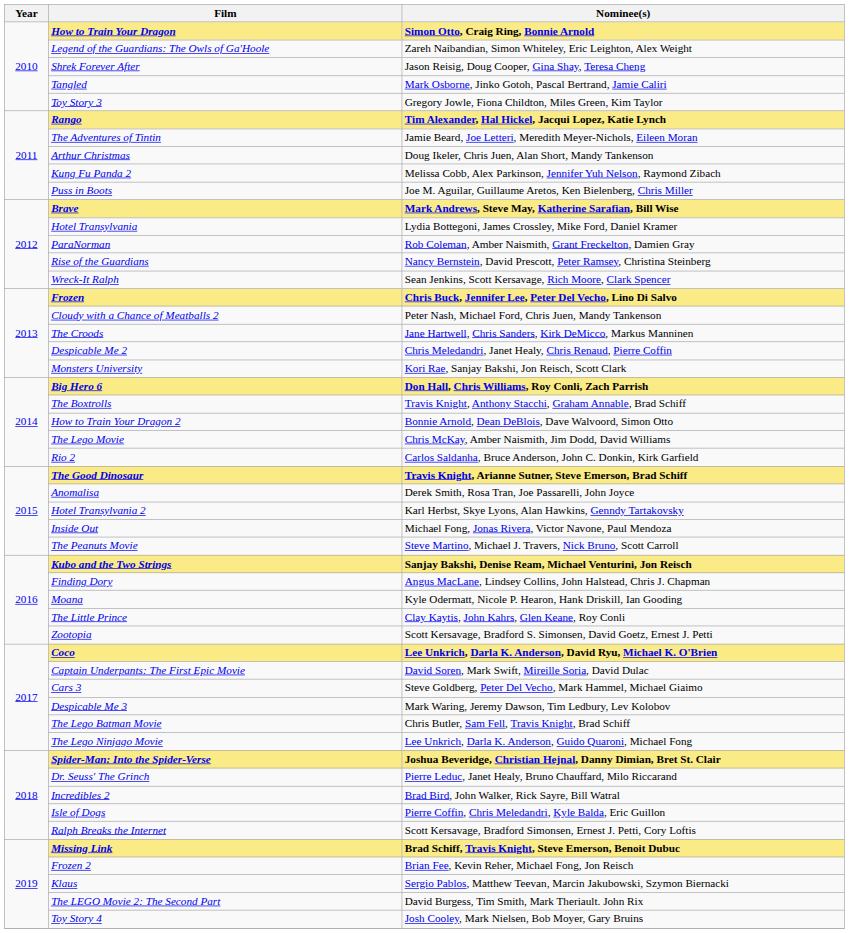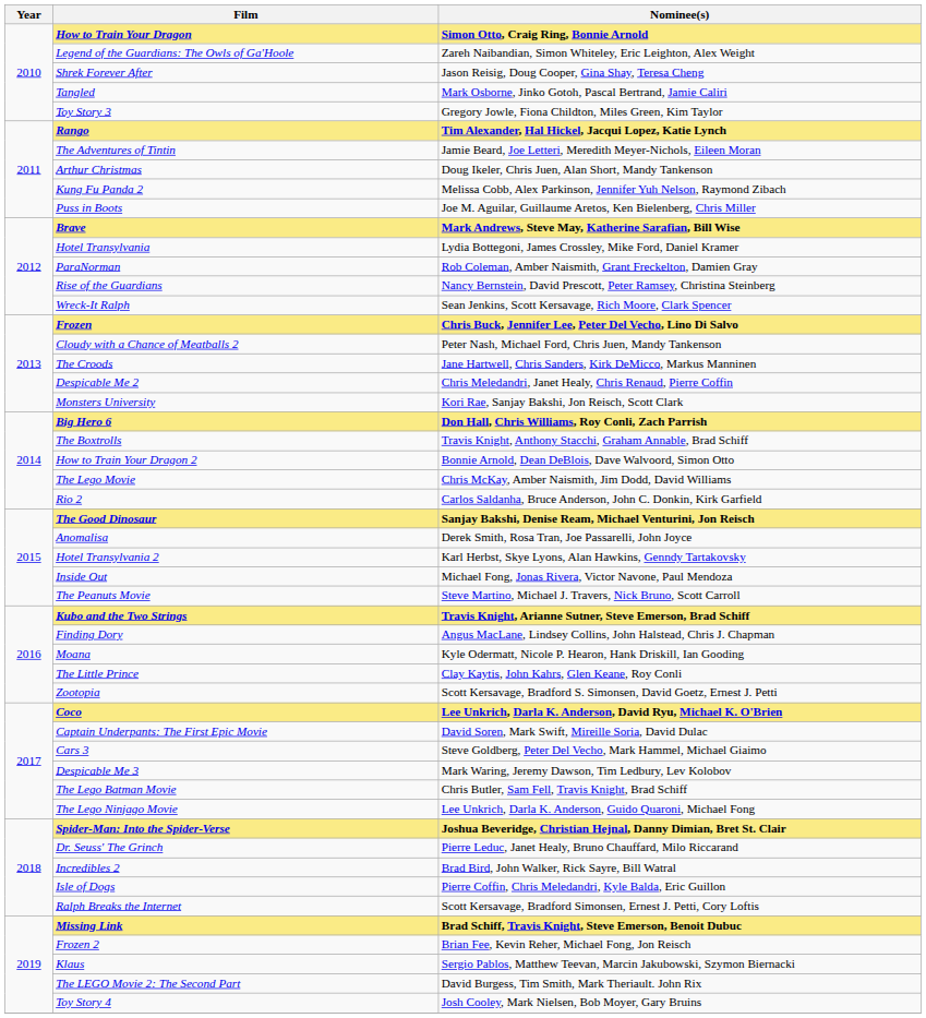The Good Dinosaur | Nominee(s): Travis Knight, Arianne Sutner, Steve Emerson, Brad Schiff -> Sanjay Bakshi, Denise Ream, Michael Venturini, Jon Reisch
Kubo and the Two Strings | Nominee(s): Sanjay Bakshi, Denise Ream, Michael Venturini, Jon Reisch -> Travis Knight, Arianne Sutner, Steve Emerson, Brad Schiff
